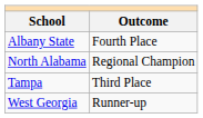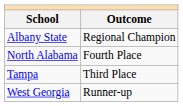Albany State | Outcome: Fourth Place -> Regional Champion
North Alabama | Outcome: Regional Champion -> Fourth Place
